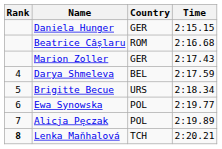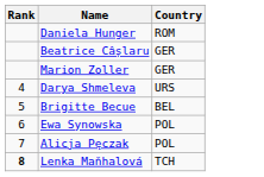- column: Time | 2:15.15 | 2:16.68 | 2:17.43 | 2:17.59 | 2:18.34 | 2:19.77 | 2:19.89 | 2:20.21
Daniela Hunger | Country: GER -> ROM
Beatrice Câșlaru | Country: ROM -> GER
Darya Shmeleva | Country: BEL -> URS
Brigitte Becue | Country: URS -> BEL
